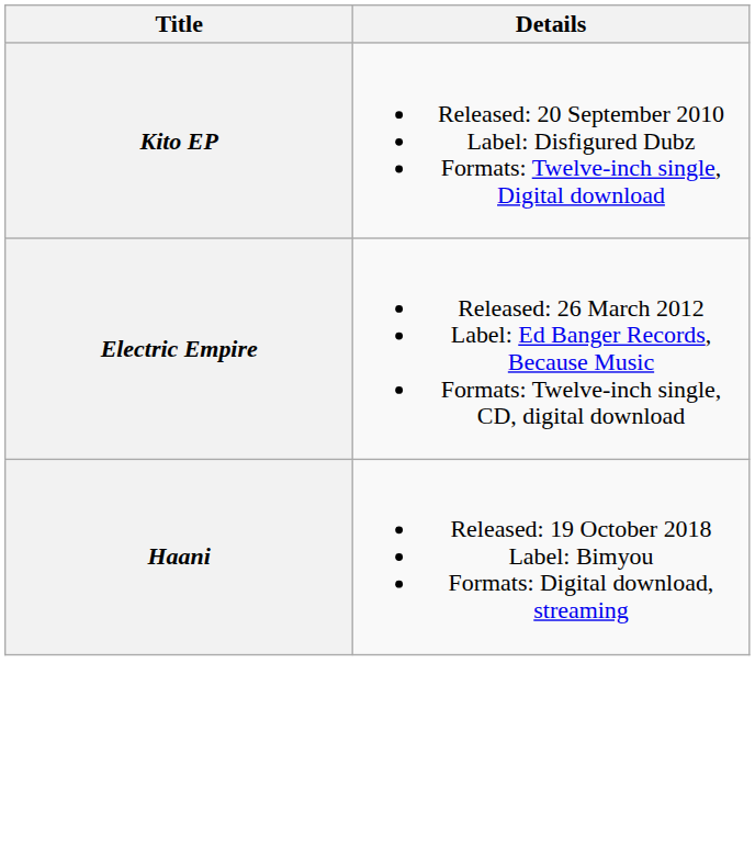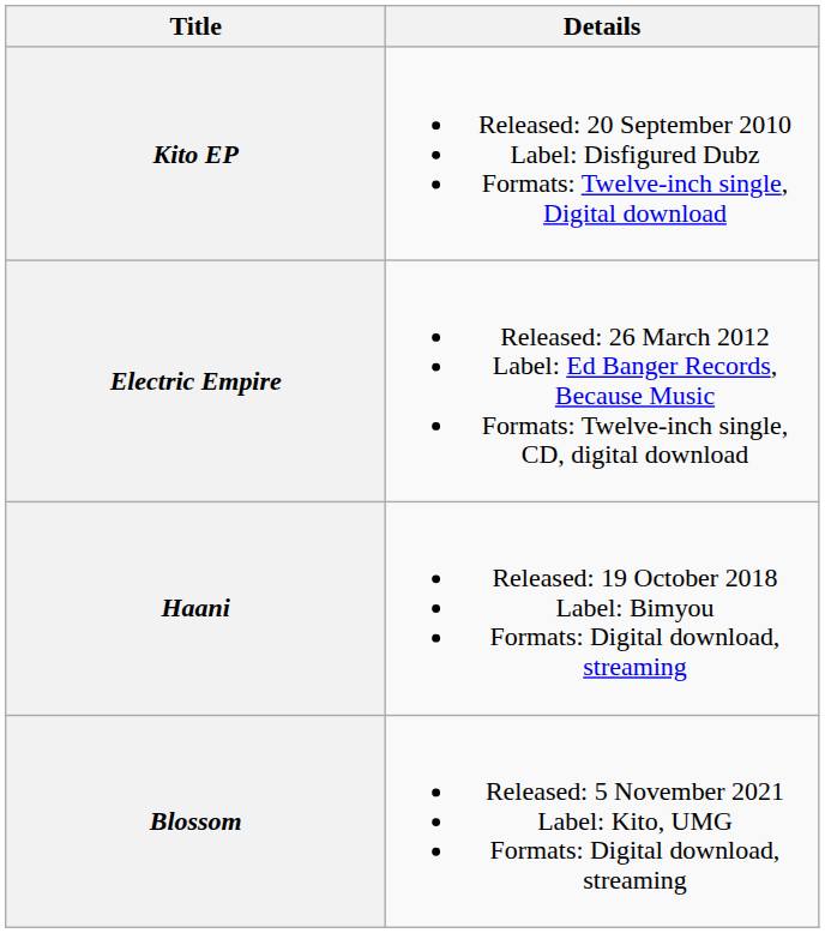+ row: Blossom | Released: 5 November 2021 Label: Kito, UMG Formats: Digital download, streaming
